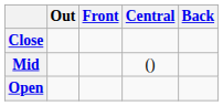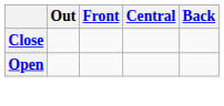- row: Mid | ()
